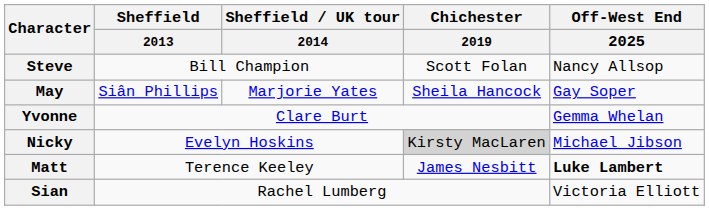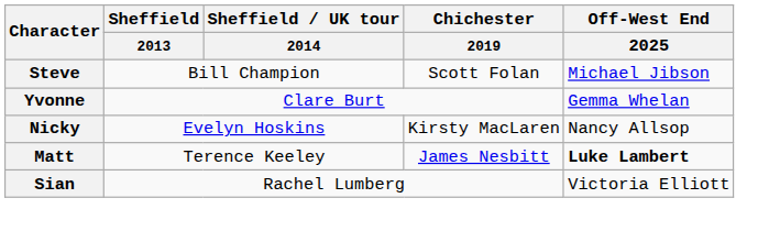Steve | Off-West End / 2025: Nancy Allsop -> Michael Jibson
- row: May | Siân Phillips | Marjorie Yates | Sheila Hancock | Gay Soper
Nicky | Chichester / 2019: lightgrey background -> no background
Nicky | Off-West End / 2025: Michael Jibson -> Nancy Allsop
